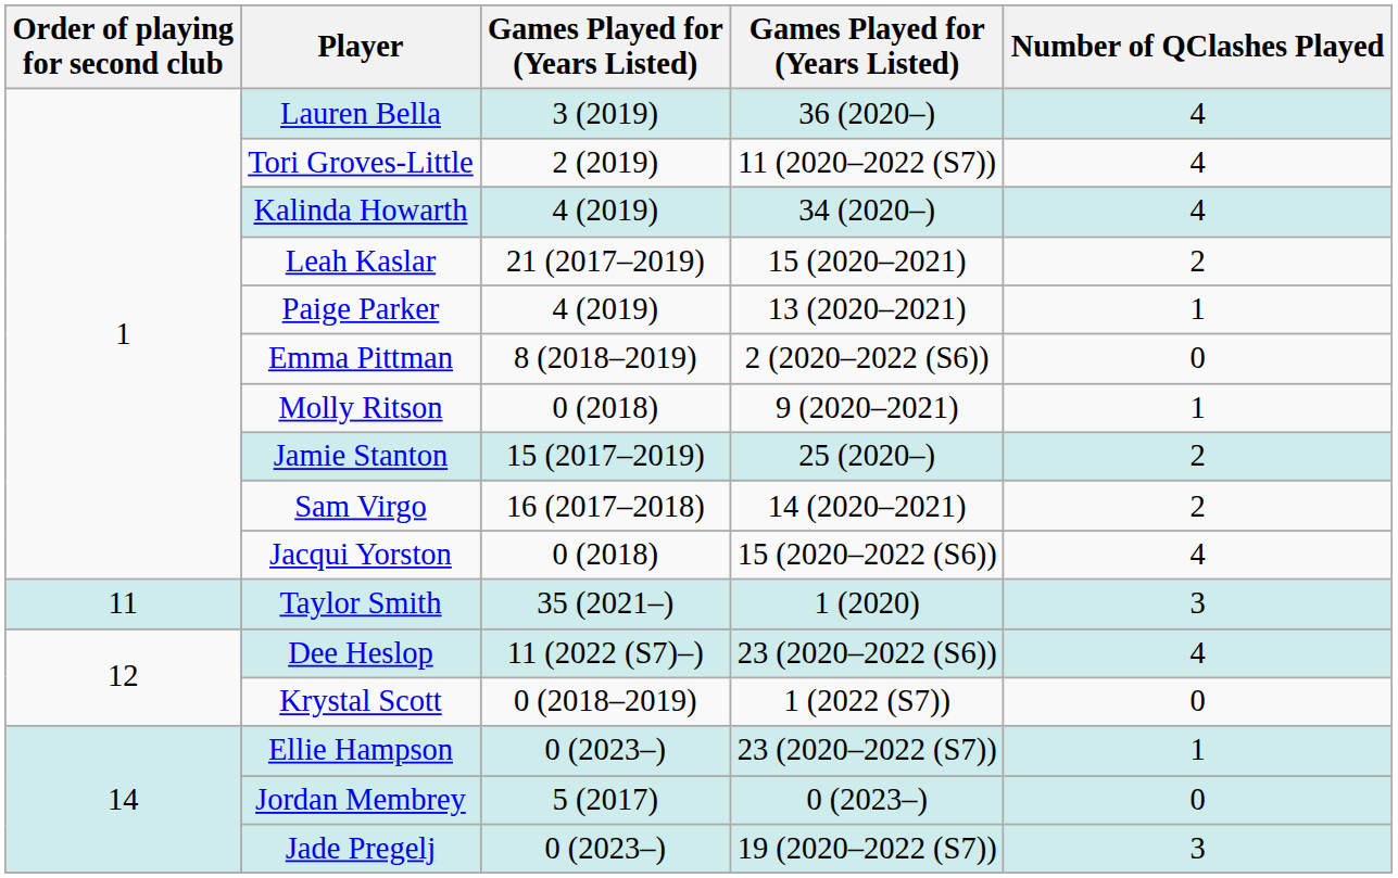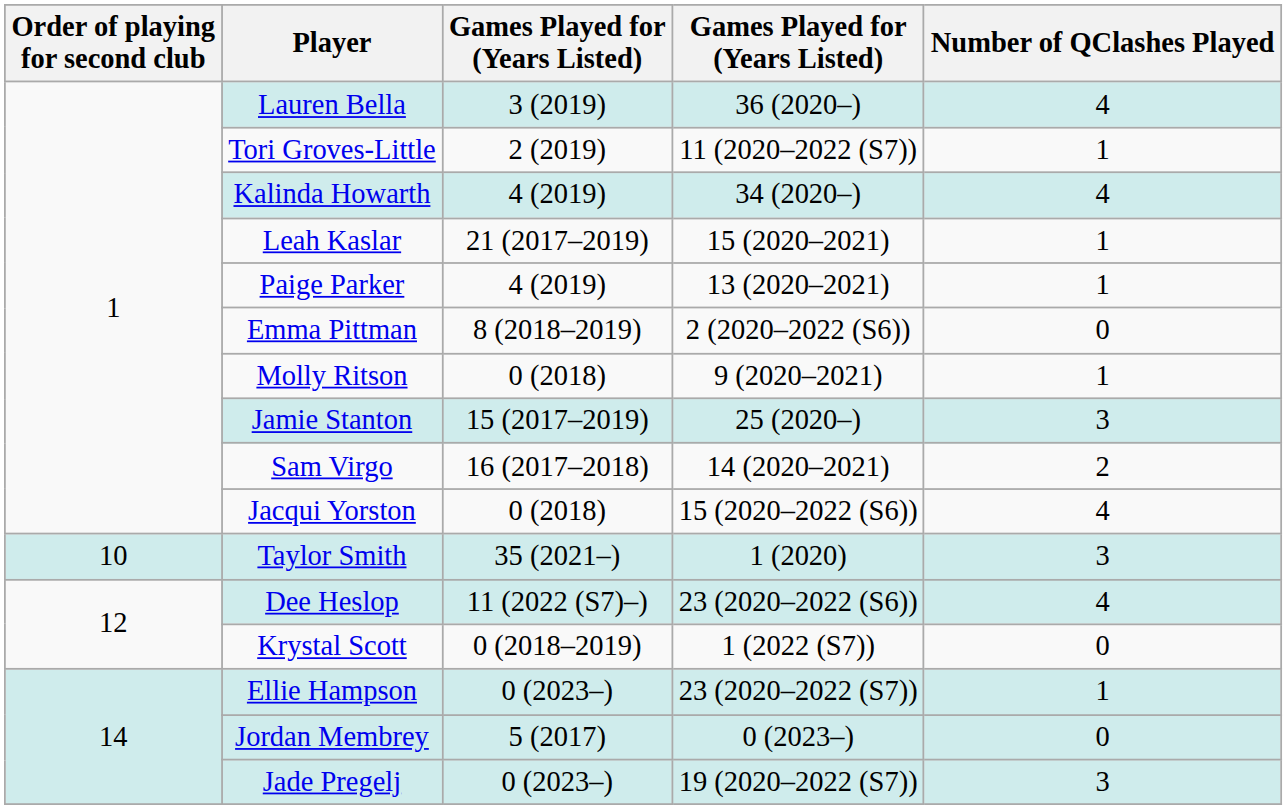Tori Groves-Little | Number of QClashes Played: 4 -> 1
Leah Kaslar | Number of QClashes Played: 2 -> 1
Jamie Stanton | Number of QClashes Played: 2 -> 3
Taylor Smith | Order of playing for second club: 11 -> 10
